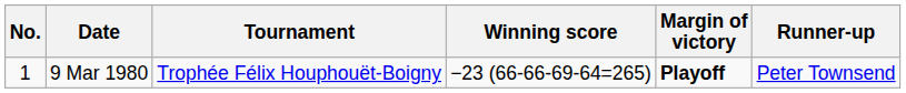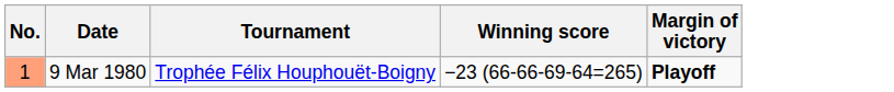- column: Runner-up | Peter Townsend
9 Mar 1980 | No.: no background -> lightsalmon background
